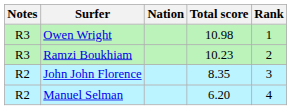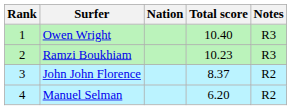columns swapped: Rank <-> Notes
Owen Wright | Total score: 10.98 -> 10.40
John John Florence | Total score: 8.35 -> 8.37
